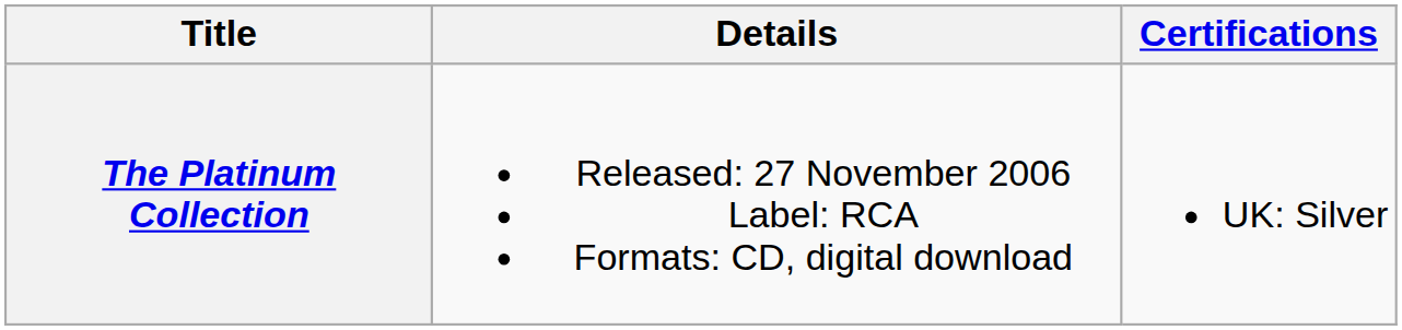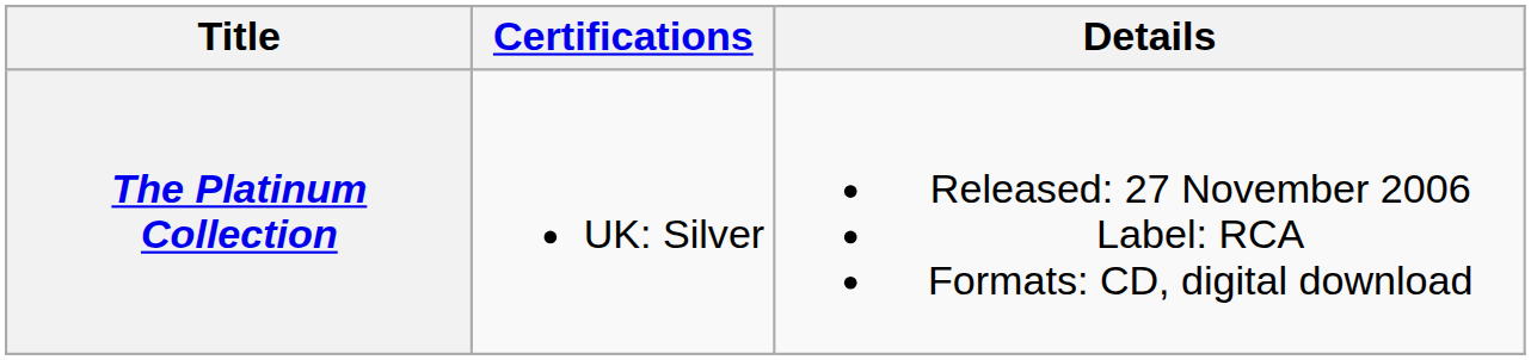columns swapped: Details <-> Certifications
